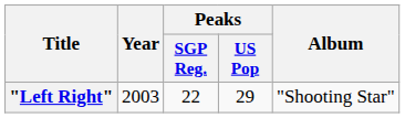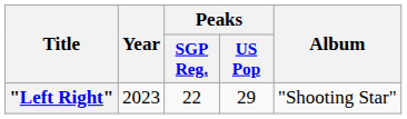"Left Right" | Year: 2003 -> 2023
